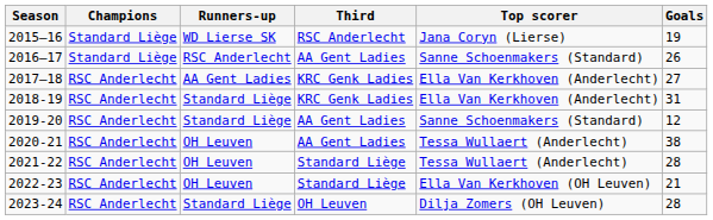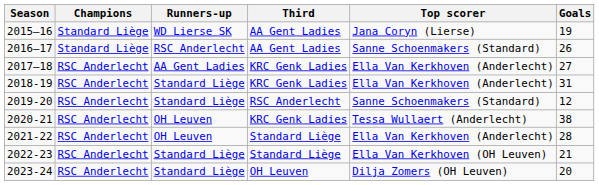2015–16 | Third: RSC Anderlecht -> AA Gent Ladies
2019-20 | Third: AA Gent Ladies -> RSC Anderlecht
2020-21 | Third: AA Gent Ladies -> KRC Genk Ladies
2021-22 | Top scorer: Tessa Wullaert (Anderlecht) -> Ella Van Kerkhoven (Anderlecht)
2022-23 | Runners-up: OH Leuven -> Standard Liège
2023-24 | Goals: 28 -> 20
